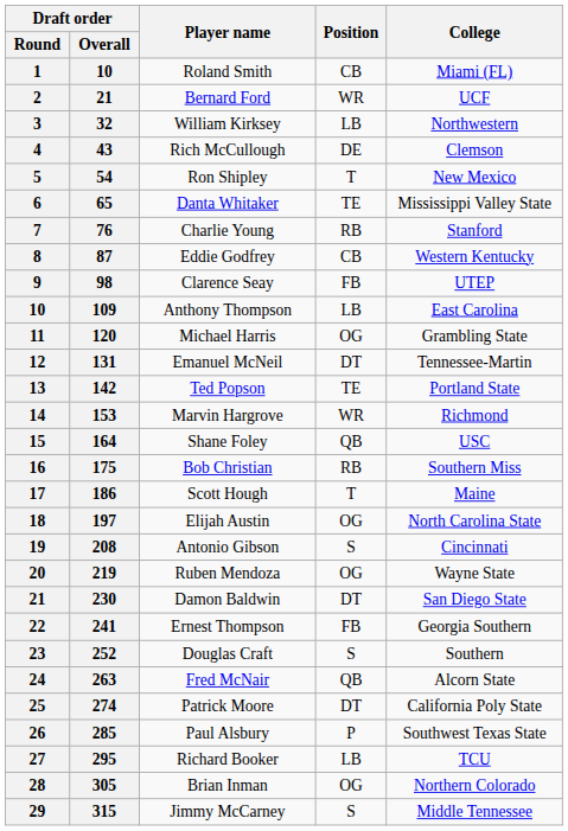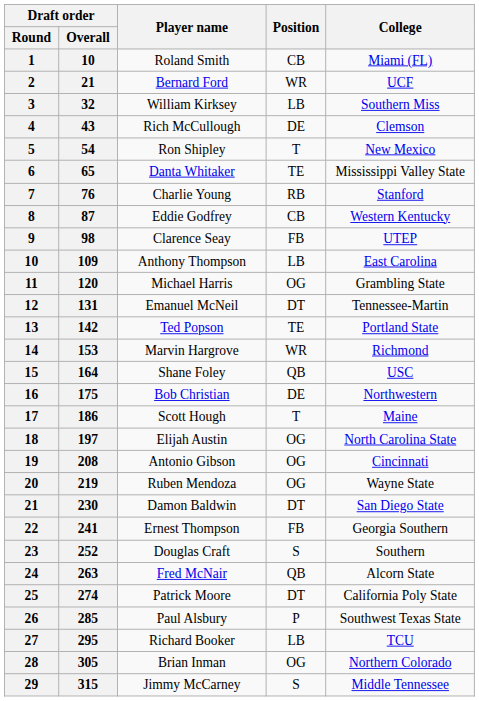William Kirksey | College: Northwestern -> Southern Miss
Bob Christian | Position: RB -> DE
Bob Christian | College: Southern Miss -> Northwestern
Antonio Gibson | Position: S -> OG
